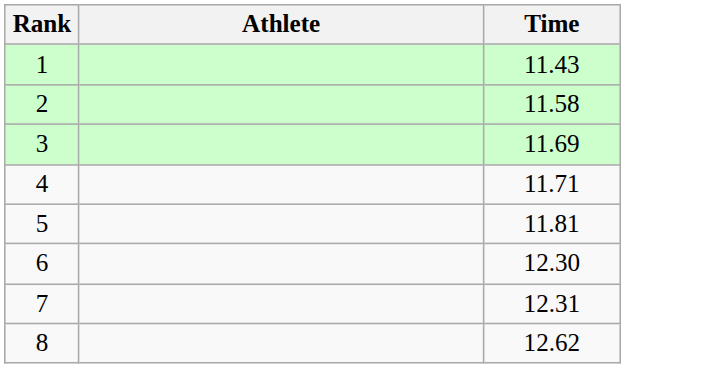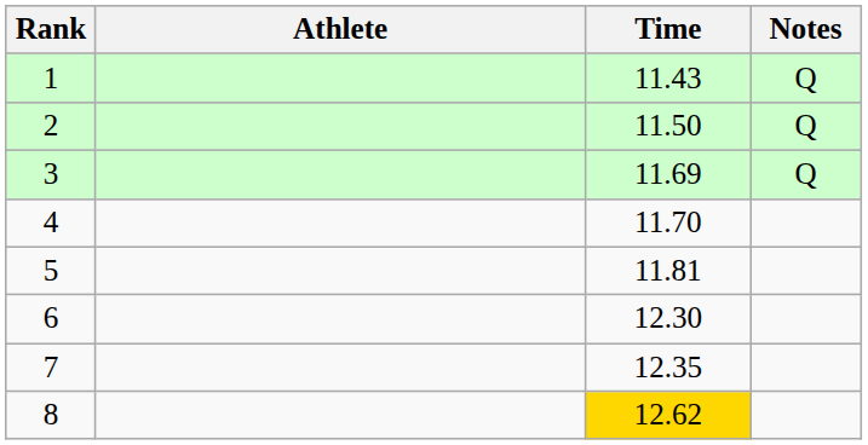+ column: Notes | Q | Q | Q
2 | Time: 11.58 -> 11.50
4 | Time: 11.71 -> 11.70
7 | Time: 12.31 -> 12.35
8 | Time: no background -> gold background
